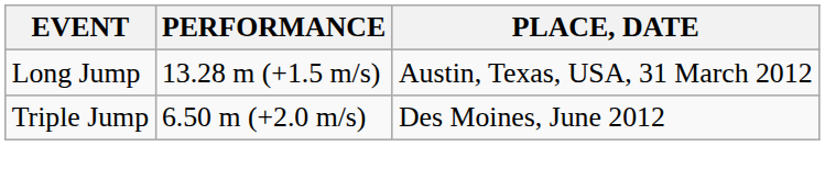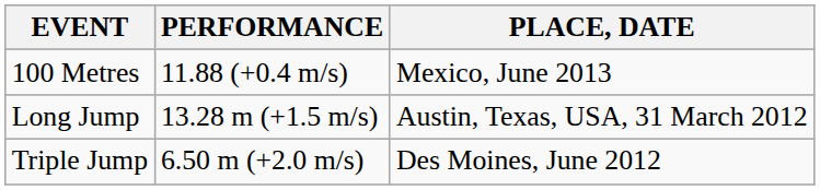+ row: 100 Metres | 11.88 (+0.4 m/s) | Mexico, June 2013
